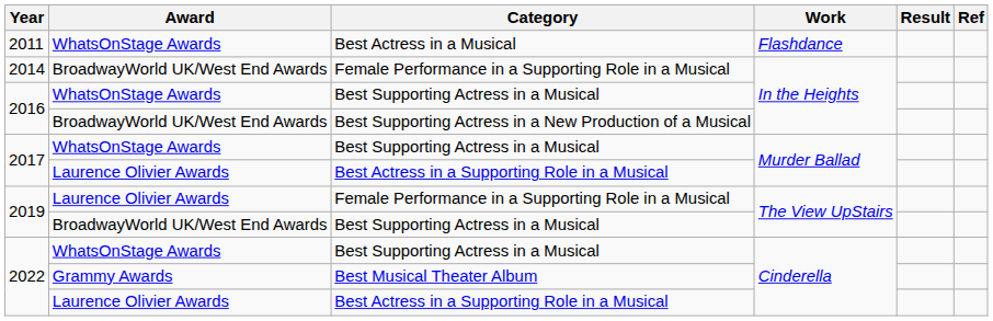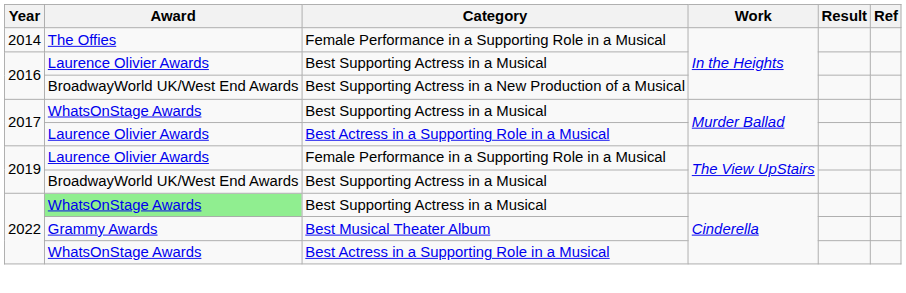- row: 2011 | WhatsOnStage Awards | Best Actress in a Musical | Flashdance
2014 | Award: BroadwayWorld UK/West End Awards -> The Offies
2016 / Best Supporting Actress in a Musical | Award: WhatsOnStage Awards -> Laurence Olivier Awards
2022 / Best Supporting Actress in a Musical | Award: no background -> lightgreen background
2022 / Best Actress in a Supporting Role in a Musical | Award: Laurence Olivier Awards -> WhatsOnStage Awards
